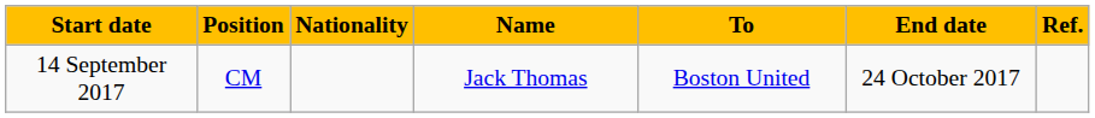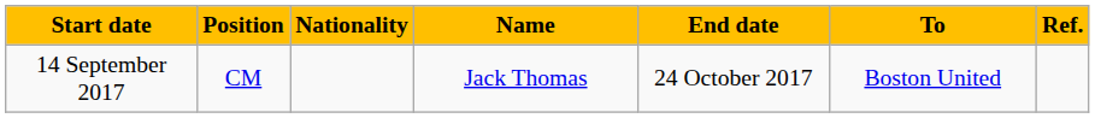columns swapped: To <-> End date
